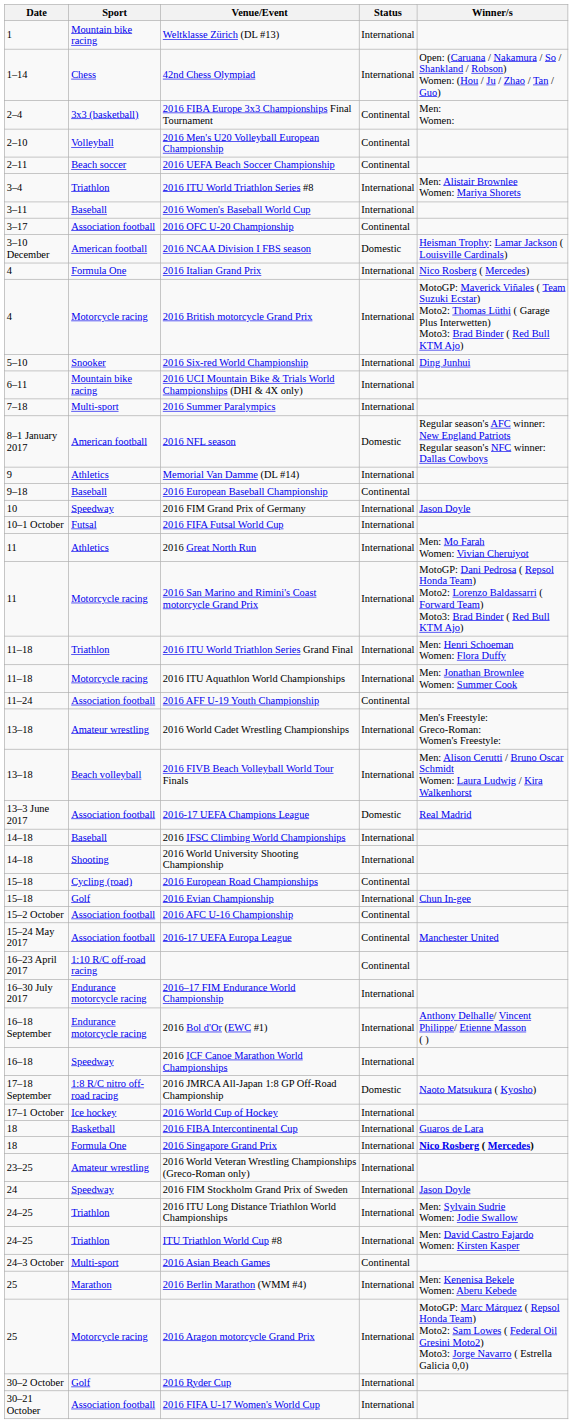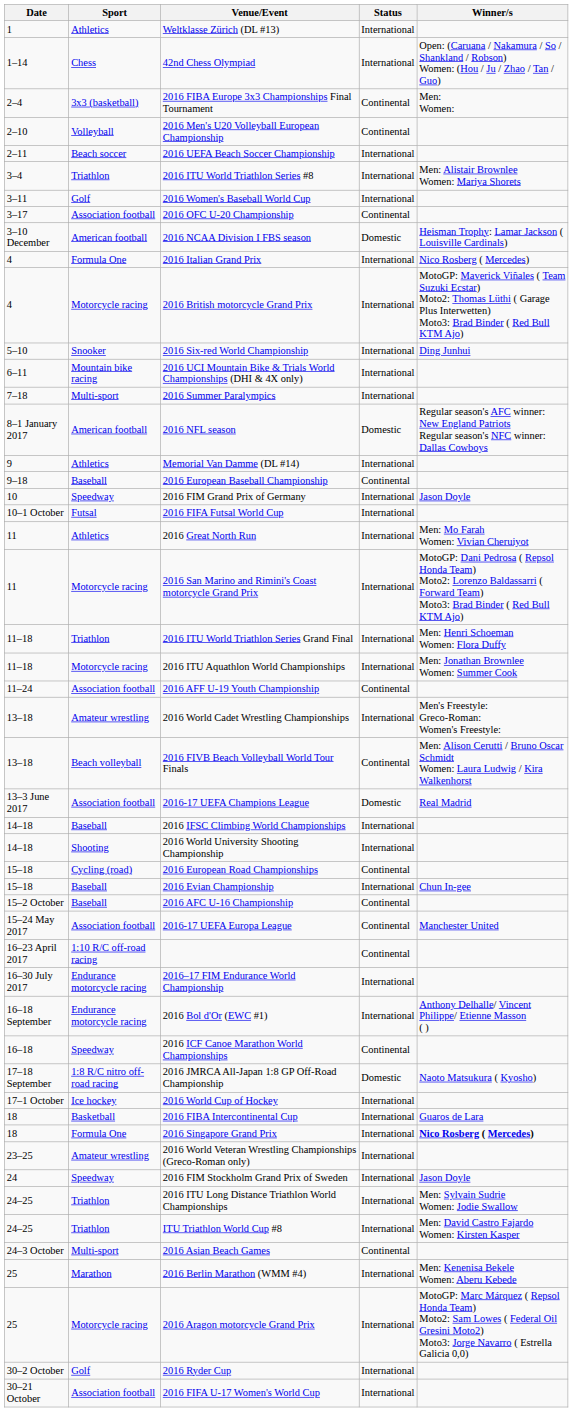Weltklasse Zürich (DL #13) | Sport: Mountain bike racing -> Athletics
2016 UEFA Beach Soccer Championship | Status: Continental -> International
2016 Women's Baseball World Cup | Sport: Baseball -> Golf
2016 FIVB Beach Volleyball World Tour Finals | Status: International -> Continental
2016 Evian Championship | Sport: Golf -> Baseball
2016 AFC U-16 Championship | Sport: Association football -> Baseball
2016 ICF Canoe Marathon World Championships | Status: International -> Continental
